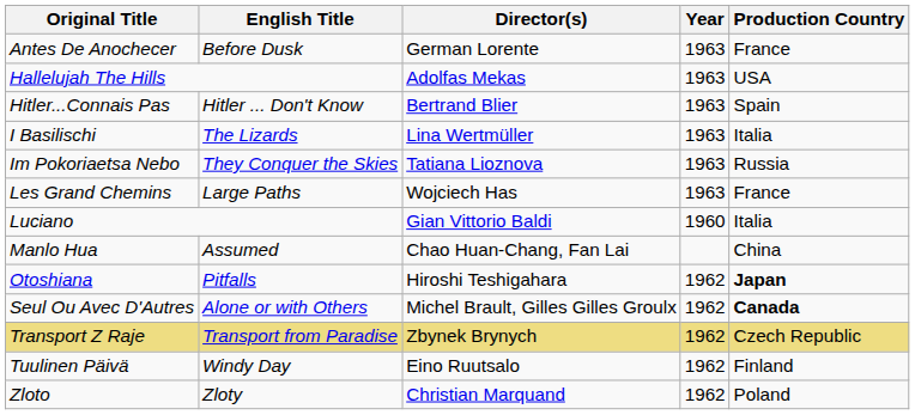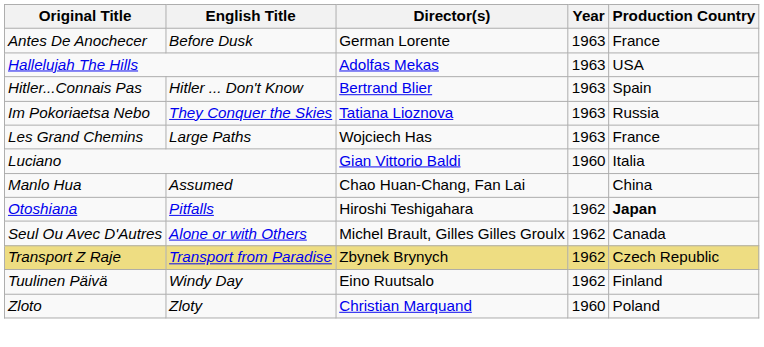- row: I Basilischi | The Lizards | Lina Wertmüller | 1963 | Italia
Seul Ou Avec D'Autres | Production Country: bold -> normal
Zloto | Year: 1962 -> 1960
